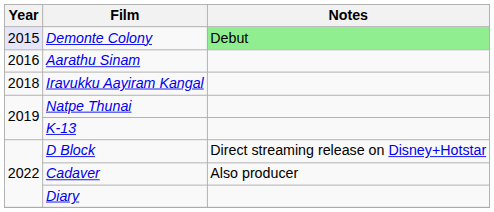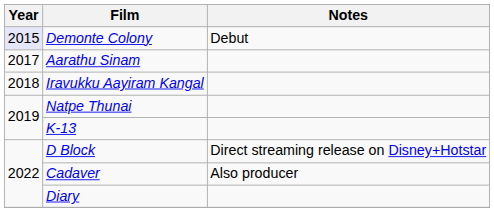Demonte Colony | Notes: lightgreen background -> no background
Aarathu Sinam | Year: 2016 -> 2017
